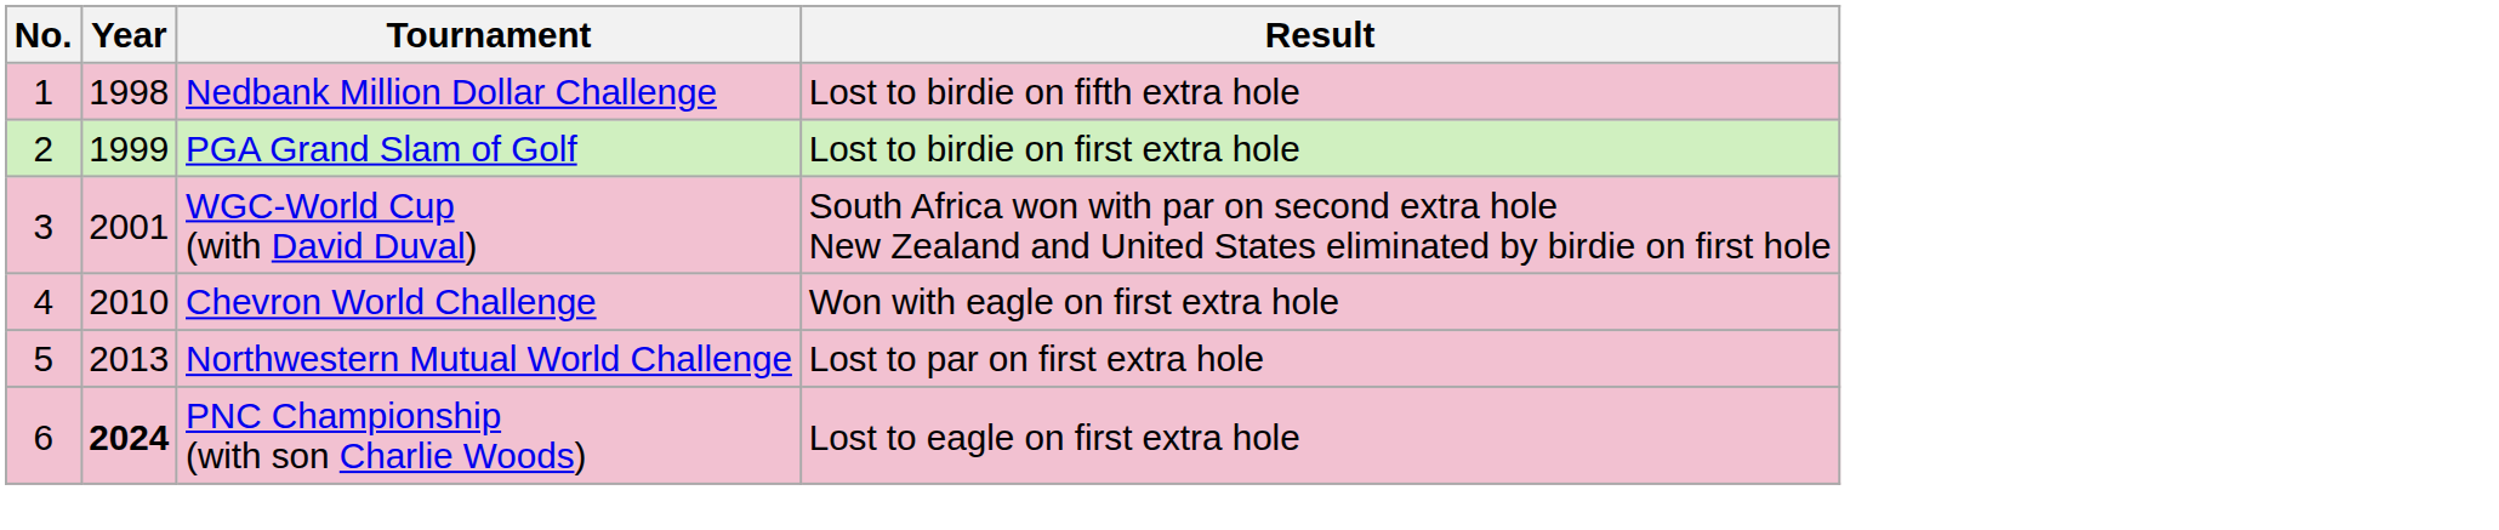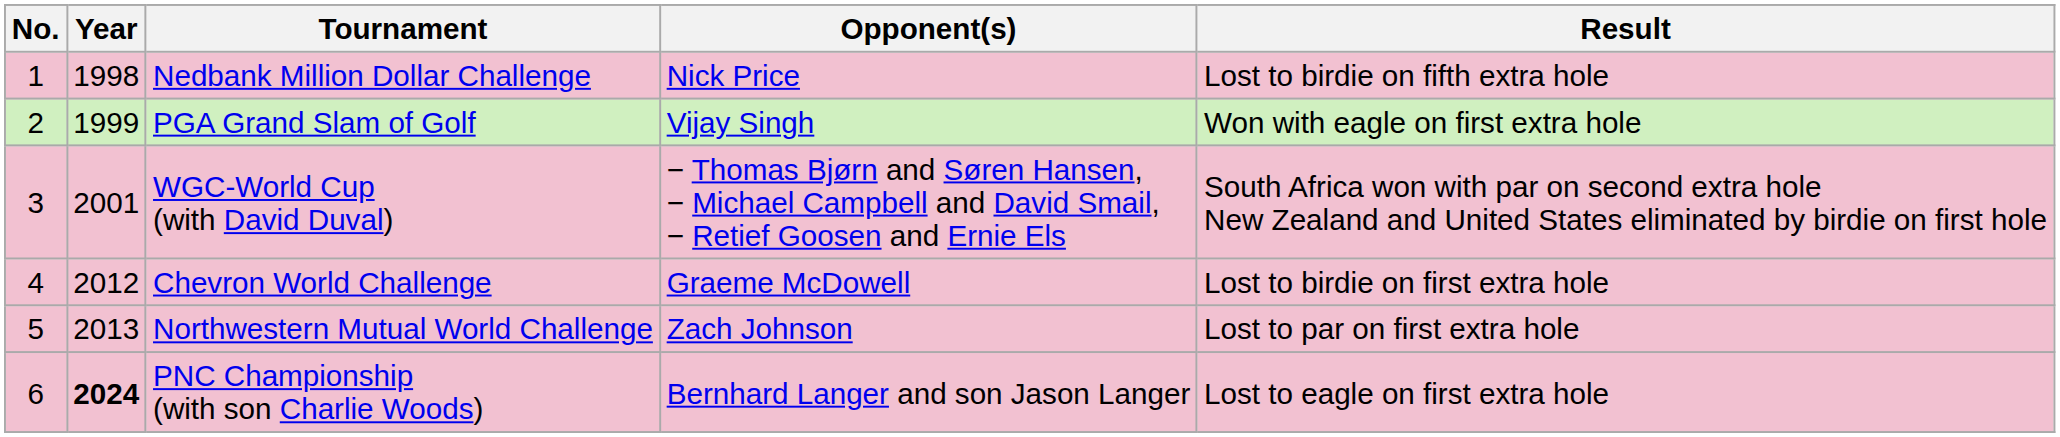+ column: Opponent(s) | Nick Price | Vijay Singh | − Thomas Bjørn and Søren Hansen, − Michael Campbell and David Smail, − Retief Goosen and Ernie Els | Graeme McDowell | Zach Johnson | Bernhard Langer and son Jason Langer
PGA Grand Slam of Golf | Result: Lost to birdie on first extra hole -> Won with eagle on first extra hole
Chevron World Challenge | Year: 2010 -> 2012
Chevron World Challenge | Result: Won with eagle on first extra hole -> Lost to birdie on first extra hole
